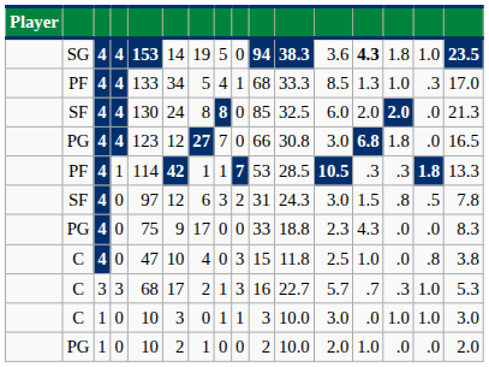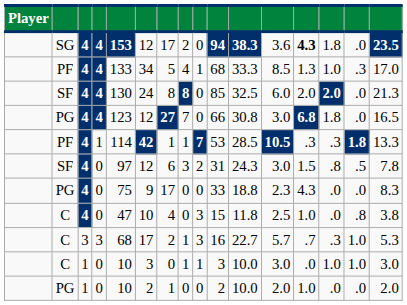SG | column 6: 14 -> 12
SG | column 7: 19 -> 17
SG | column 8: 5 -> 2
SG | column 15: 1.0 -> .0
